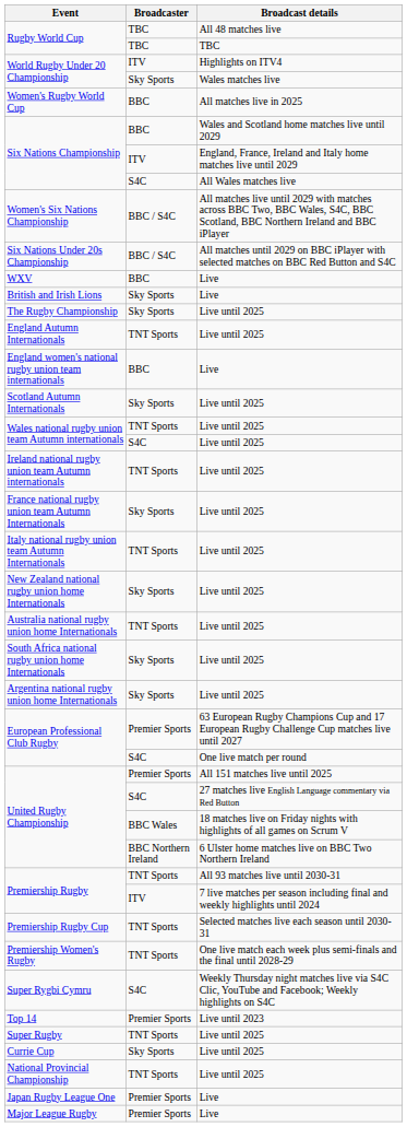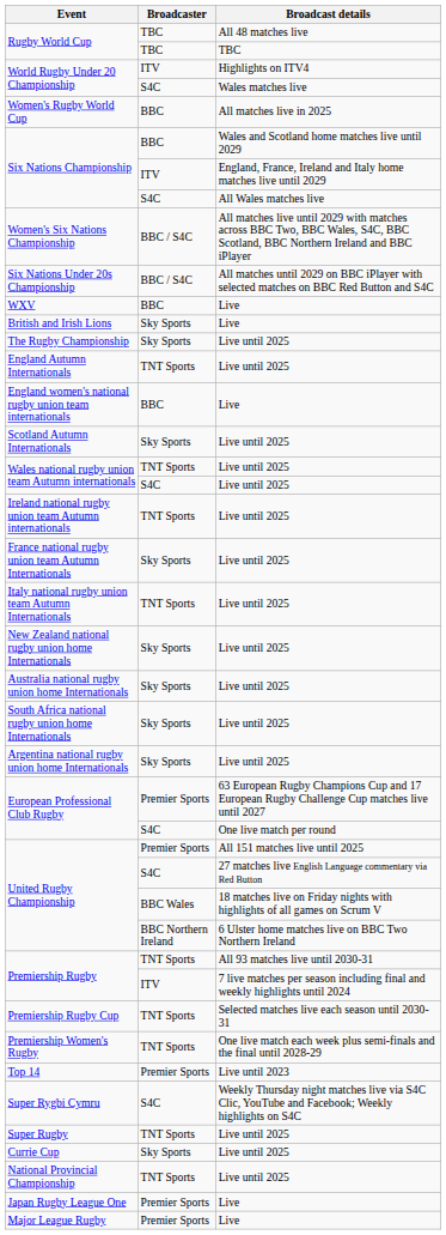World Rugby Under 20 Championship / Wales matches live | Broadcaster: Sky Sports -> S4C
Australia national rugby union home Internationals | Broadcaster: TNT Sports -> Sky Sports
rows swapped: Super Rygbi Cymru <-> Top 14
